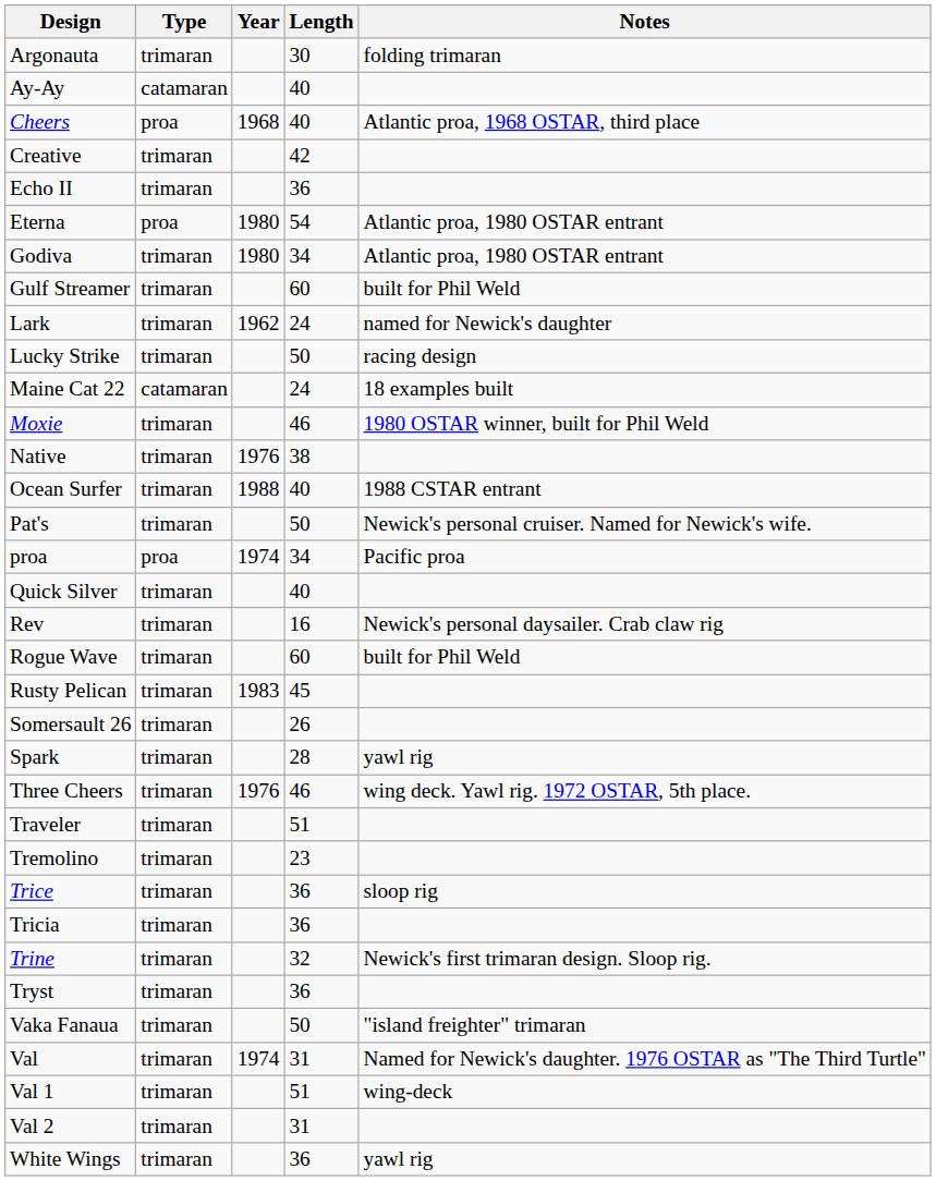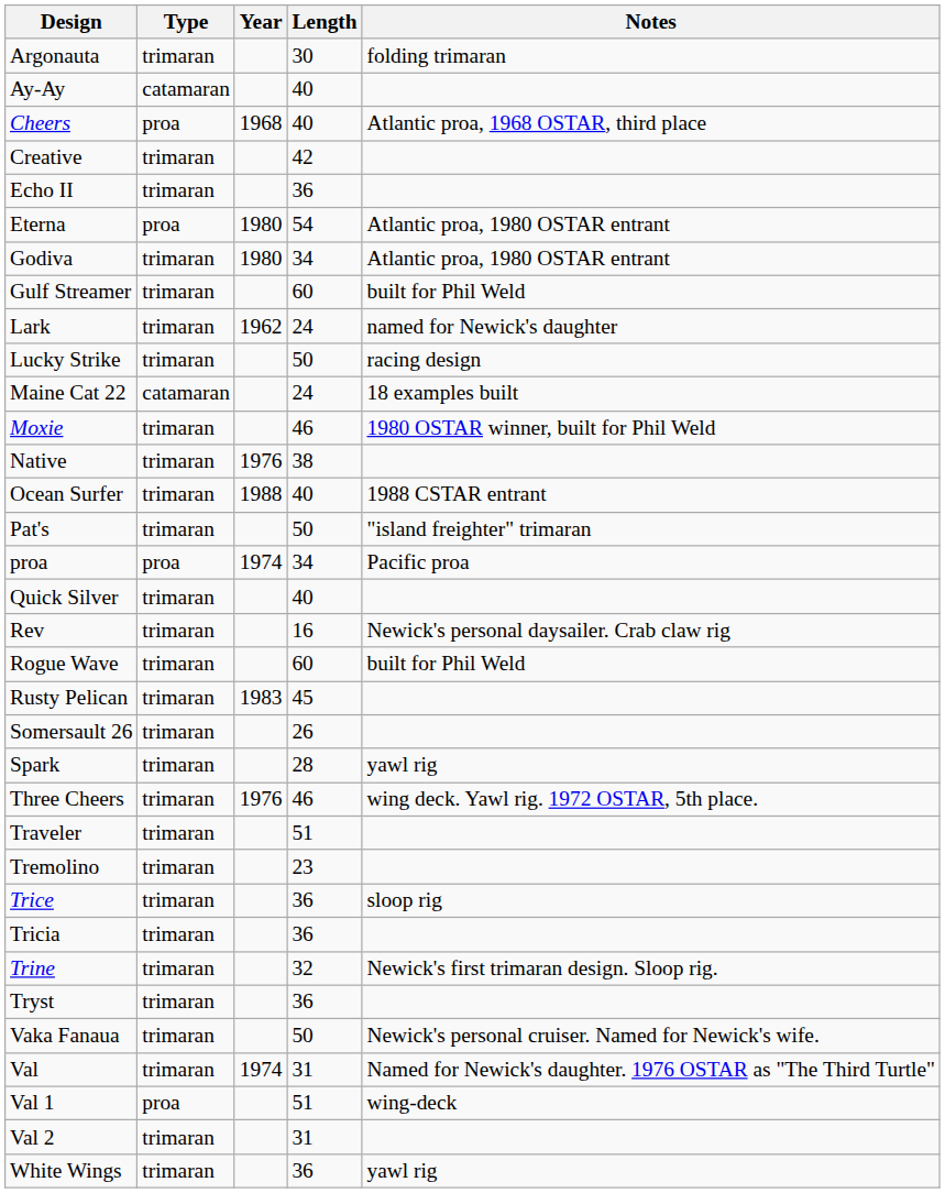Pat's | Notes: Newick's personal cruiser. Named for Newick's wife. -> "island freighter" trimaran
Vaka Fanaua | Notes: "island freighter" trimaran -> Newick's personal cruiser. Named for Newick's wife.
Val 1 | Type: trimaran -> proa
